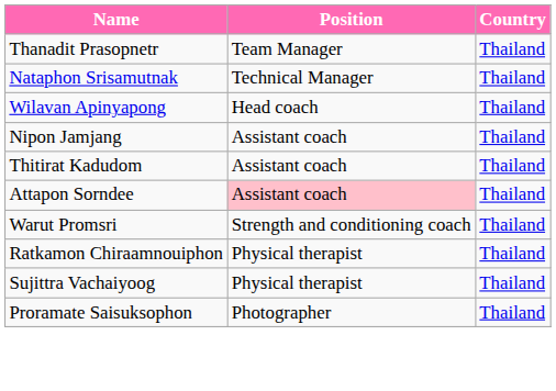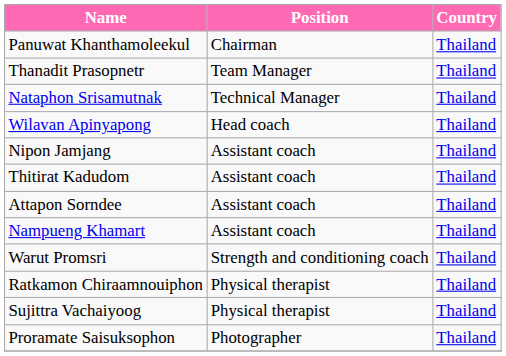+ row: Panuwat Khanthamoleekul | Chairman | Thailand
Attapon Sorndee | Position: pink background -> no background
+ row: Nampueng Khamart | Assistant coach | Thailand
